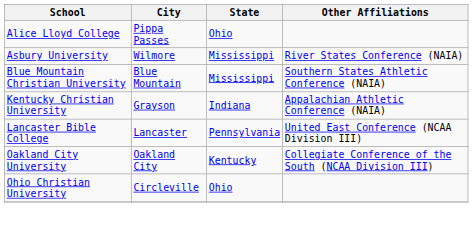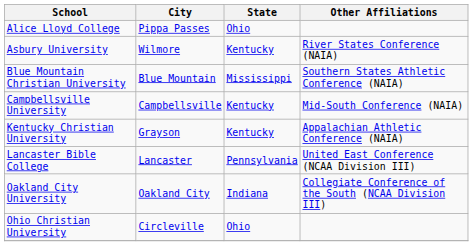Asbury University | State: Mississippi -> Kentucky
+ row: Campbellsville University | Campbellsville | Kentucky | Mid-South Conference (NAIA)
Kentucky Christian University | State: Indiana -> Kentucky
Oakland City University | State: Kentucky -> Indiana
